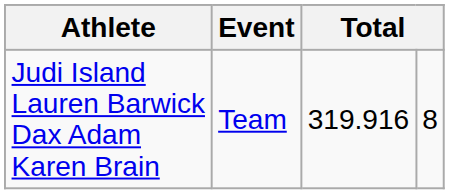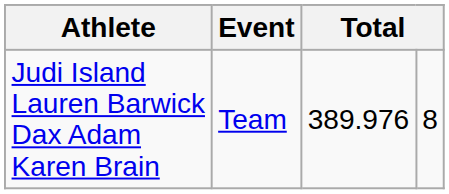Judi Island Lauren Barwick Dax Adam Karen Brain | column 3: 319.916 -> 389.976
